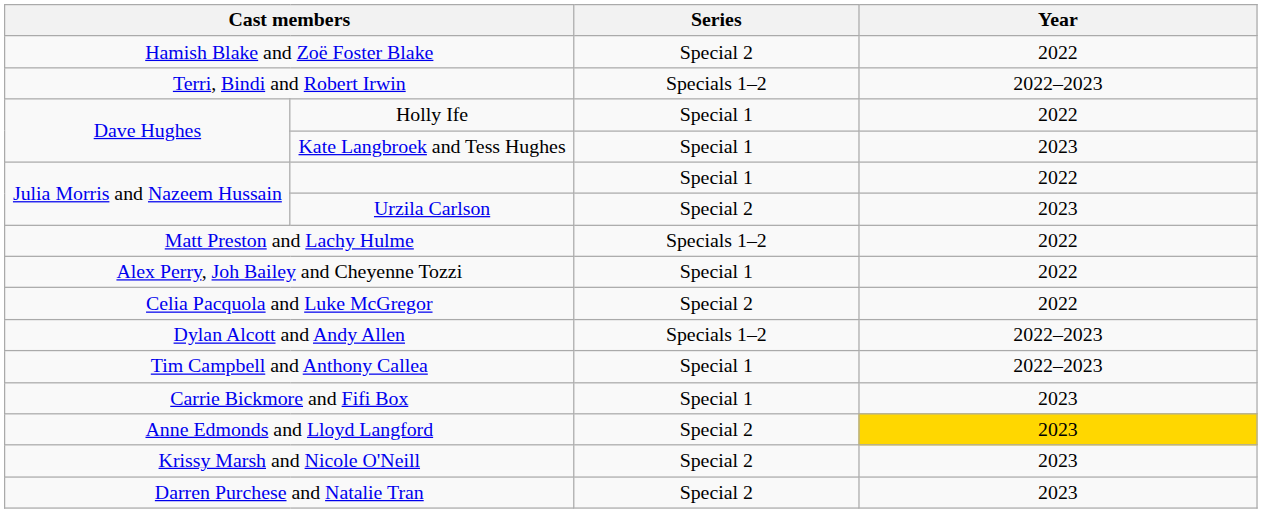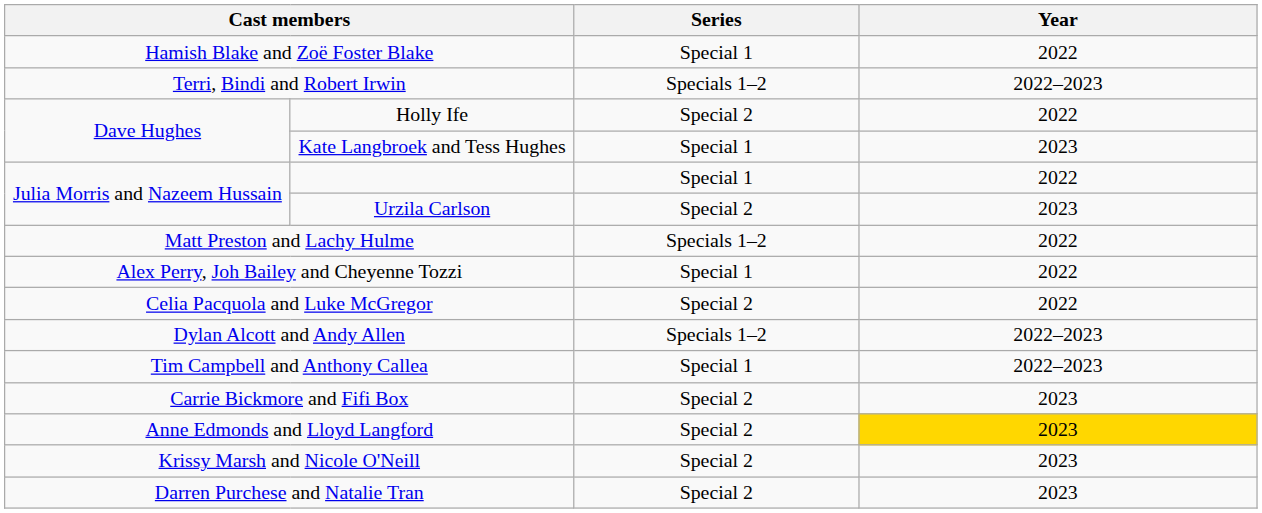Hamish Blake and Zoë Foster Blake | Series: Special 2 -> Special 1
Holly Ife | Series: Special 1 -> Special 2
Carrie Bickmore and Fifi Box | Series: Special 1 -> Special 2
